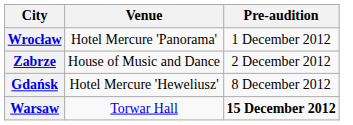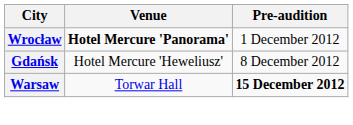Wrocław | Venue: normal -> bold
- row: Zabrze | House of Music and Dance | 2 December 2012
